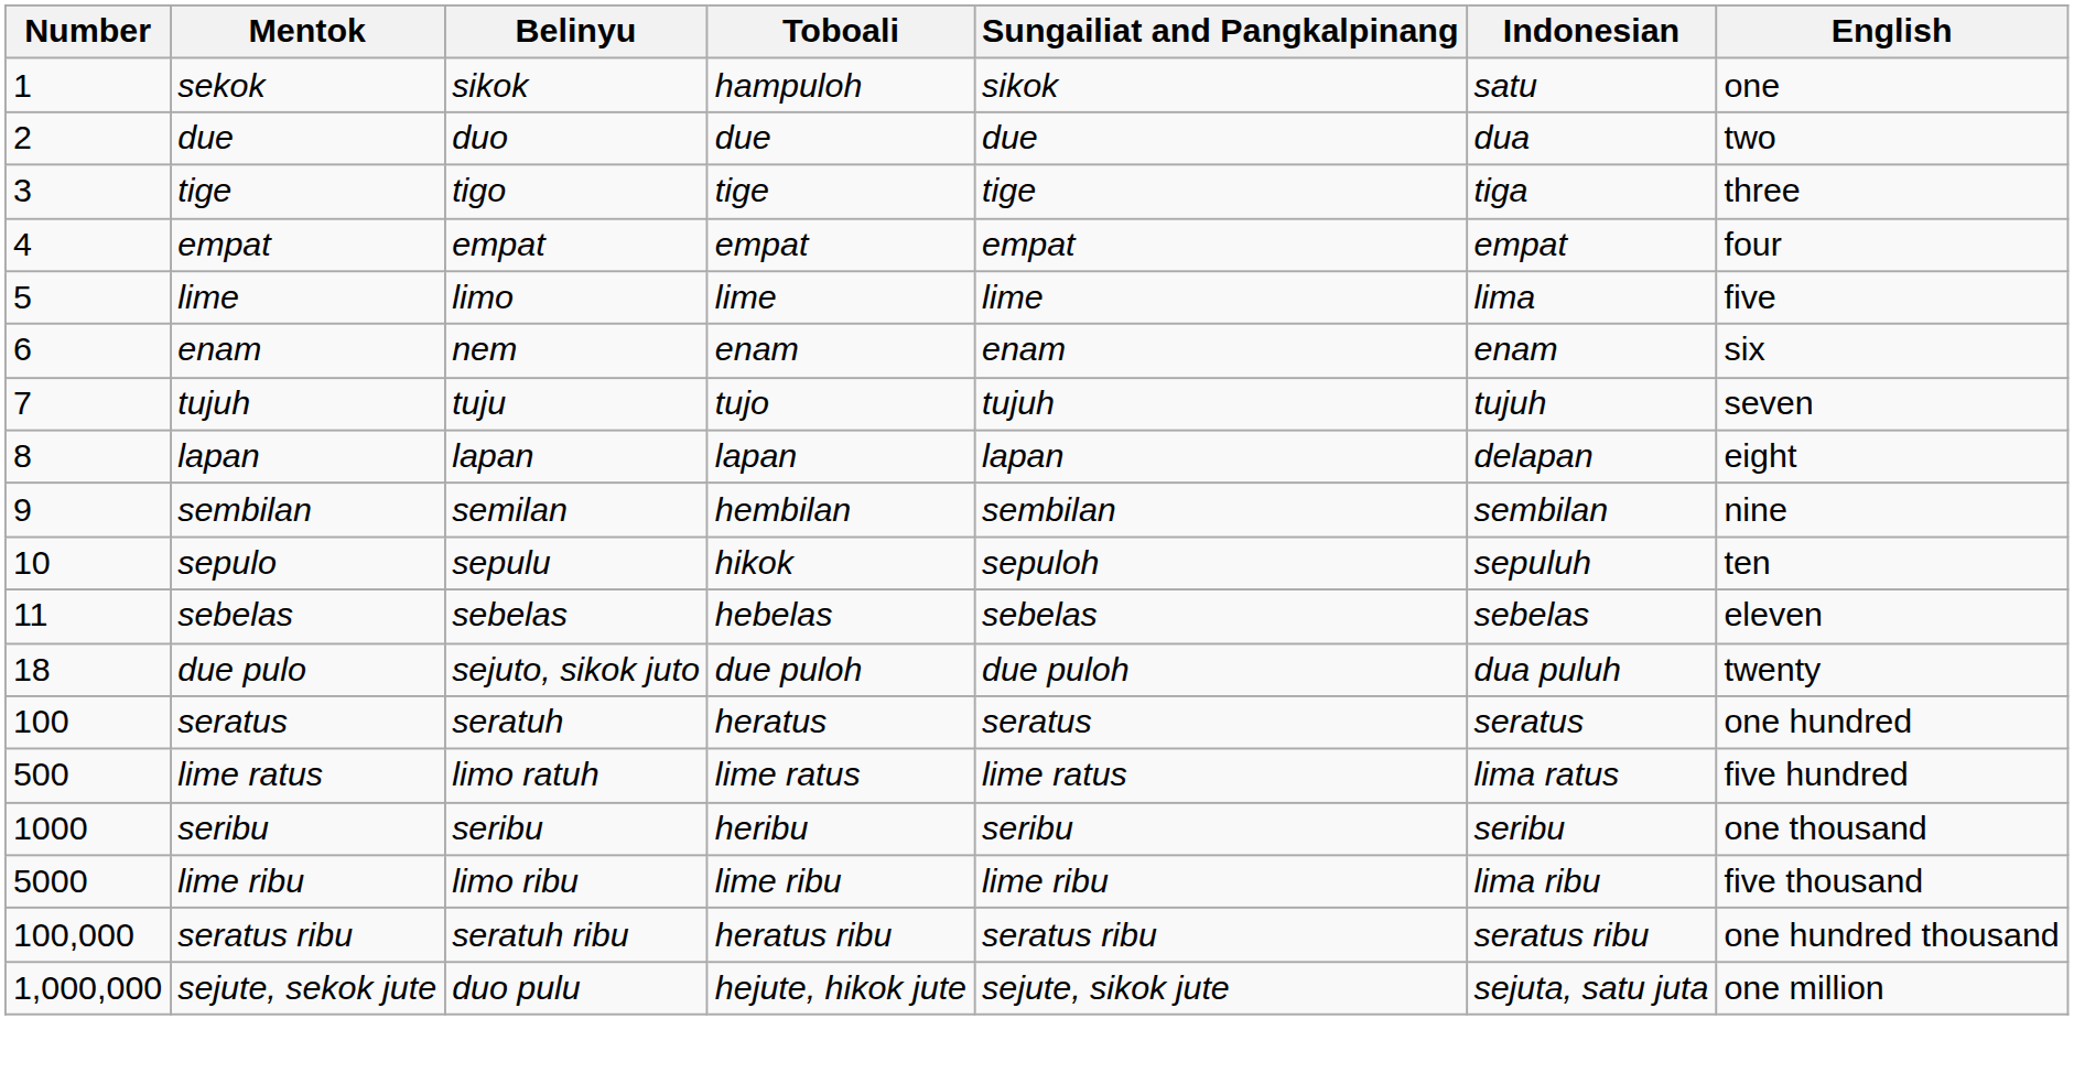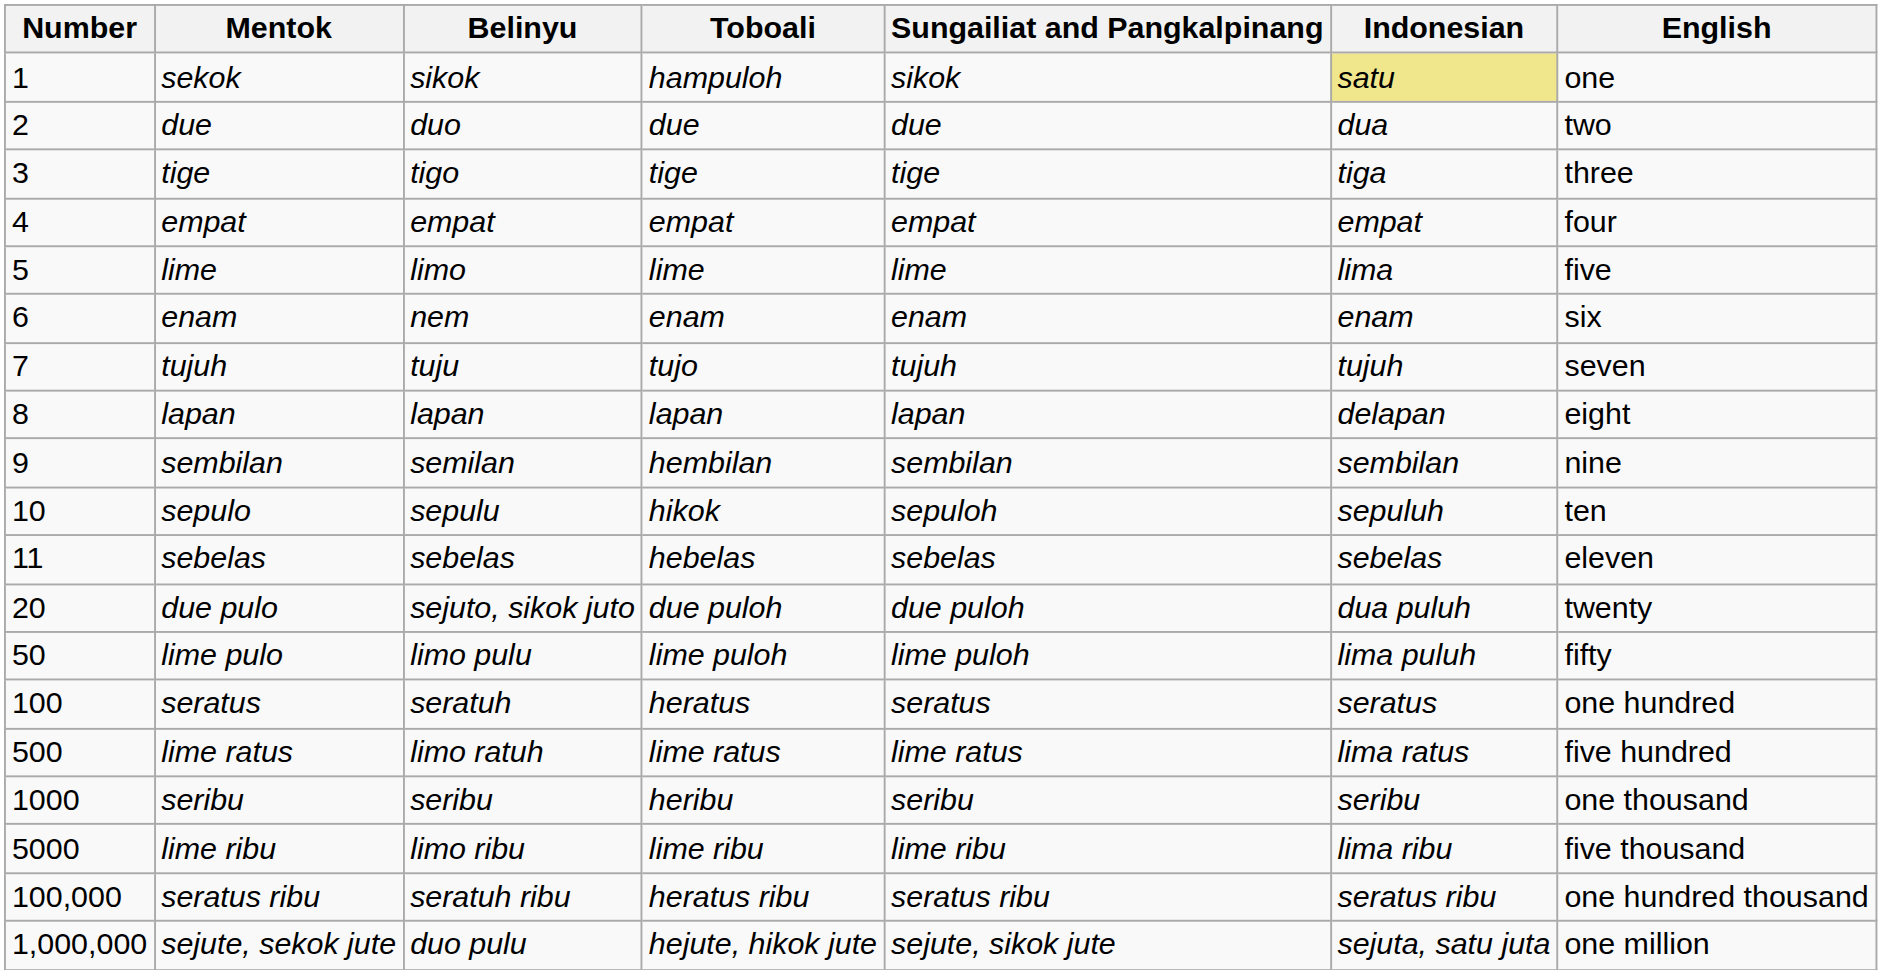sekok | Indonesian: no background -> khaki background
due pulo | Number: 18 -> 20
+ row: 50 | lime pulo | limo pulu | lime puloh | lime puloh | lima puluh | fifty
